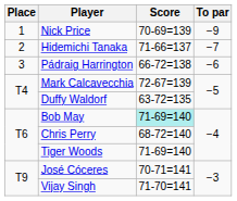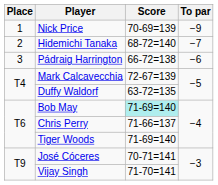Hidemichi Tanaka | Score: 71-66=137 -> 68-72=140
Chris Perry | Score: 68-72=140 -> 71-66=137
